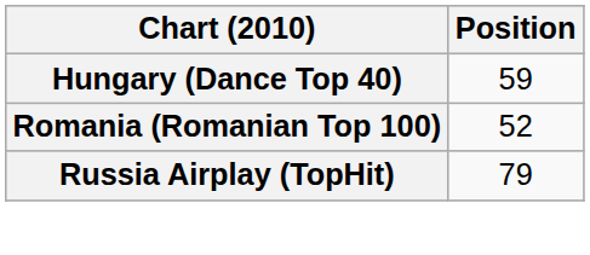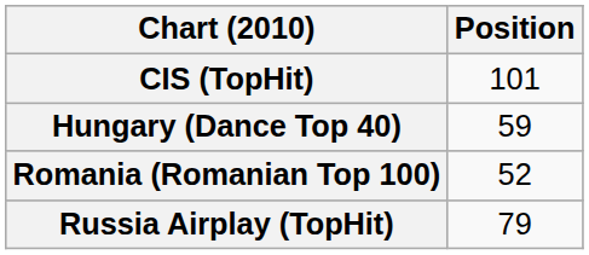+ row: CIS (TopHit) | 101
